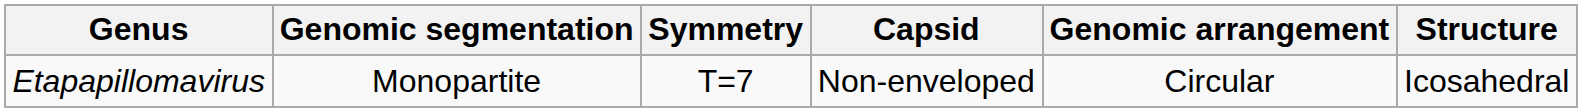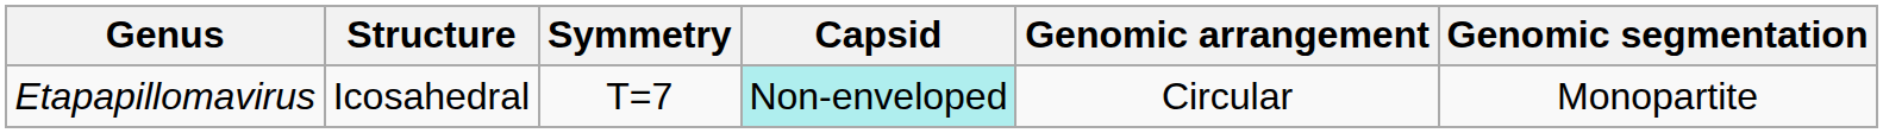columns swapped: Structure <-> Genomic segmentation
Etapapillomavirus | Capsid: no background -> paleturquoise background
